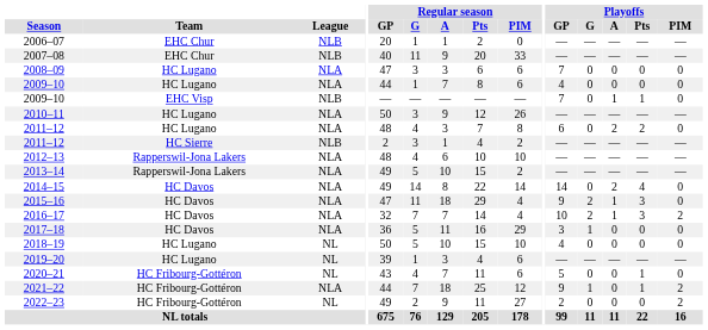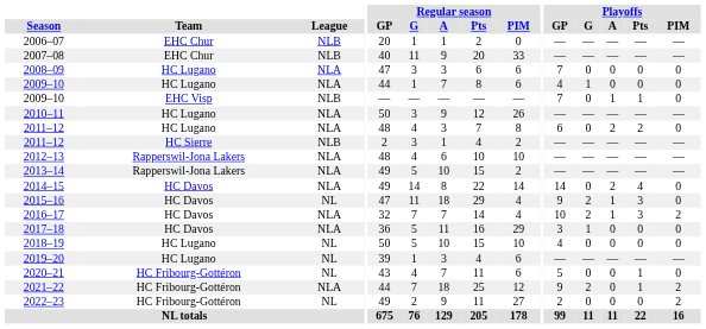2009–10 / HC Lugano | Playoffs / G: 0 -> 1
2015–16 | League: NLA -> NL
2021–22 | Playoffs / G: 1 -> 2
